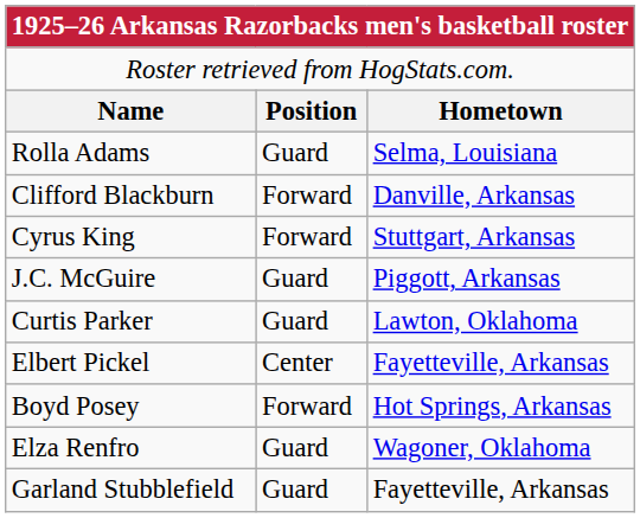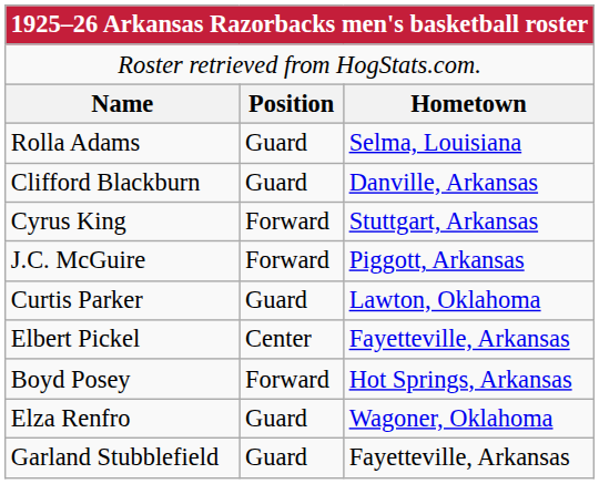Clifford Blackburn | column 2: Forward -> Guard
J.C. McGuire | column 2: Guard -> Forward
